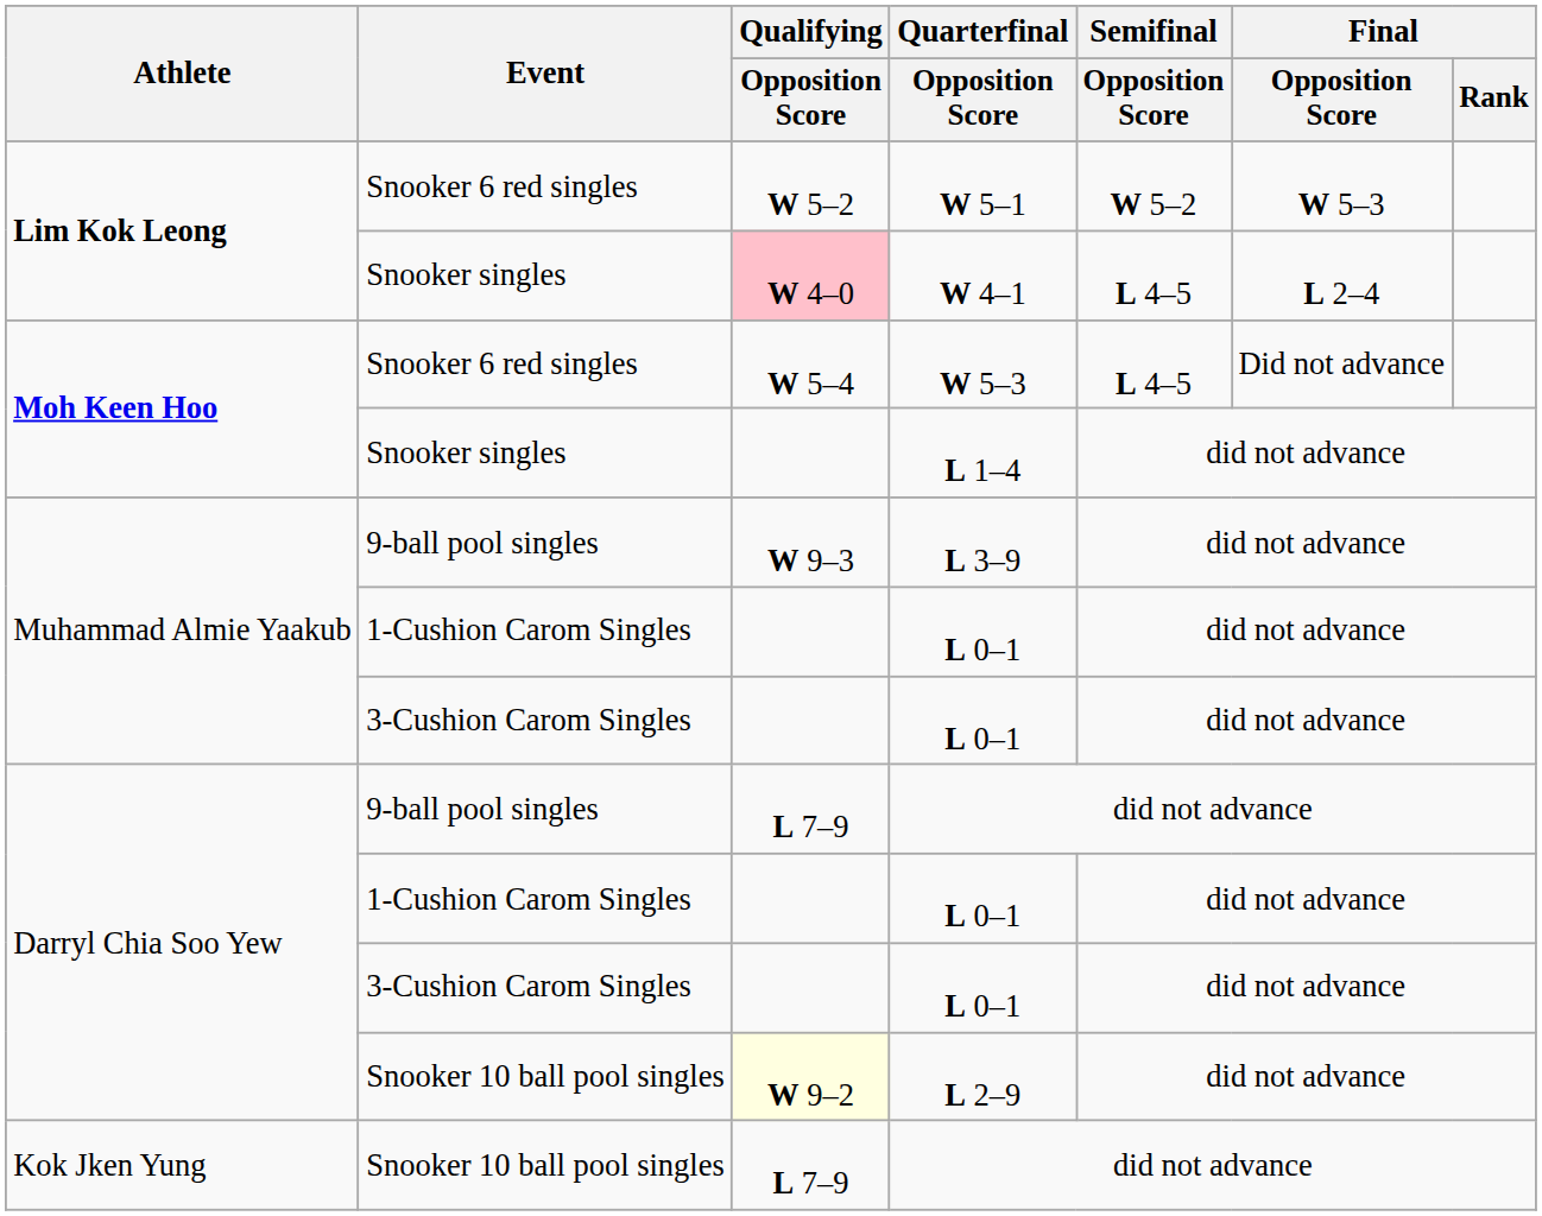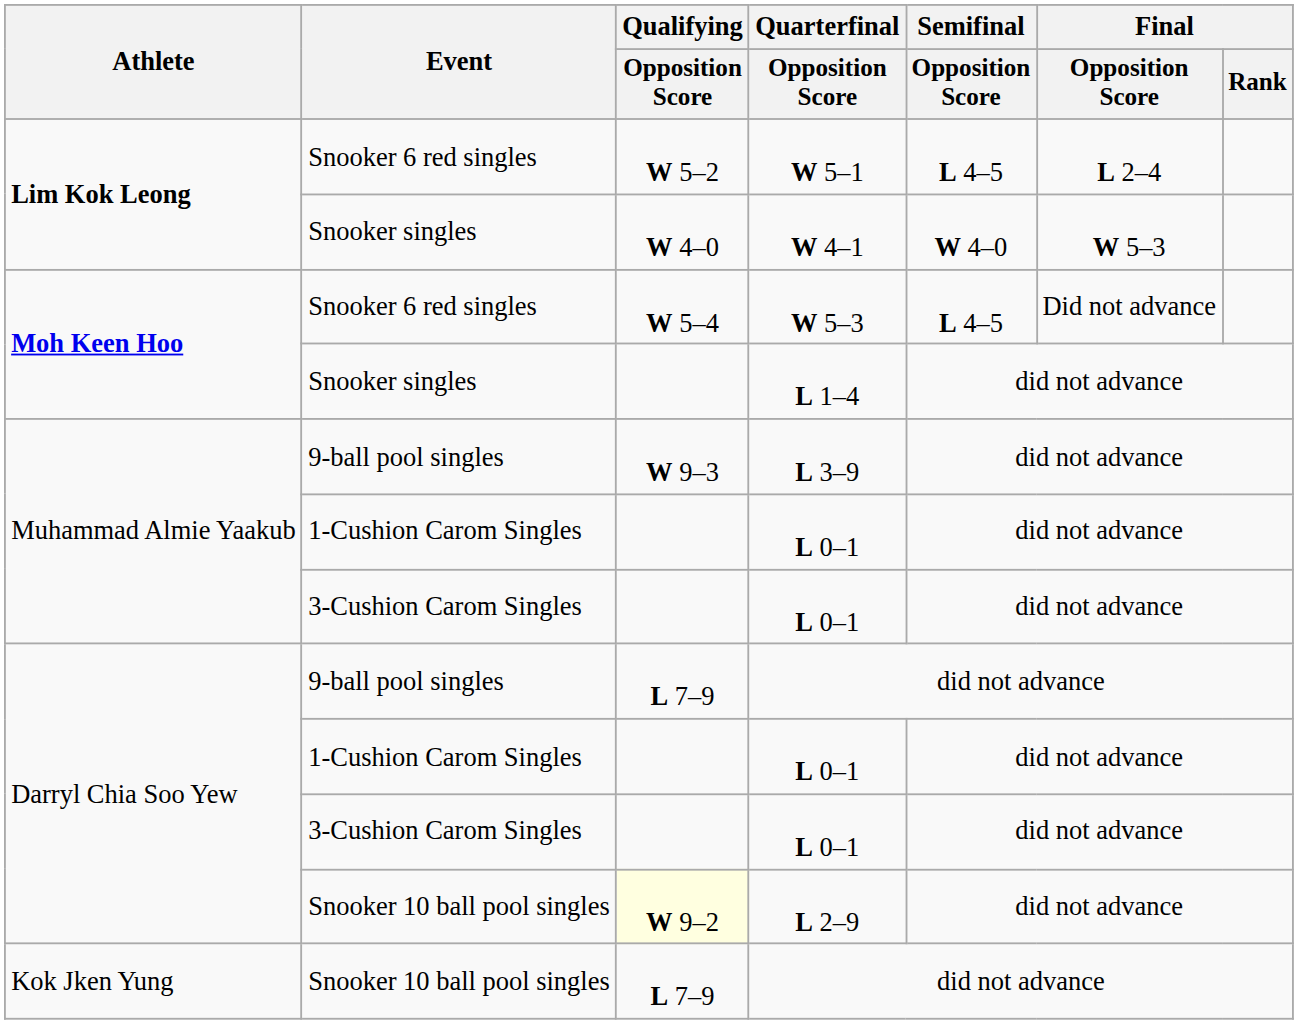W 5–1 | Semifinal / Opposition Score: W 5–2 -> L 4–5
W 5–1 | Final / Opposition Score: W 5–3 -> L 2–4
W 4–1 | Qualifying / Opposition Score: pink background -> no background
W 4–1 | Semifinal / Opposition Score: L 4–5 -> W 4–0
W 4–1 | Final / Opposition Score: L 2–4 -> W 5–3
